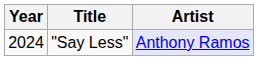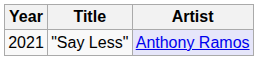"Say Less" | Year: 2024 -> 2021
